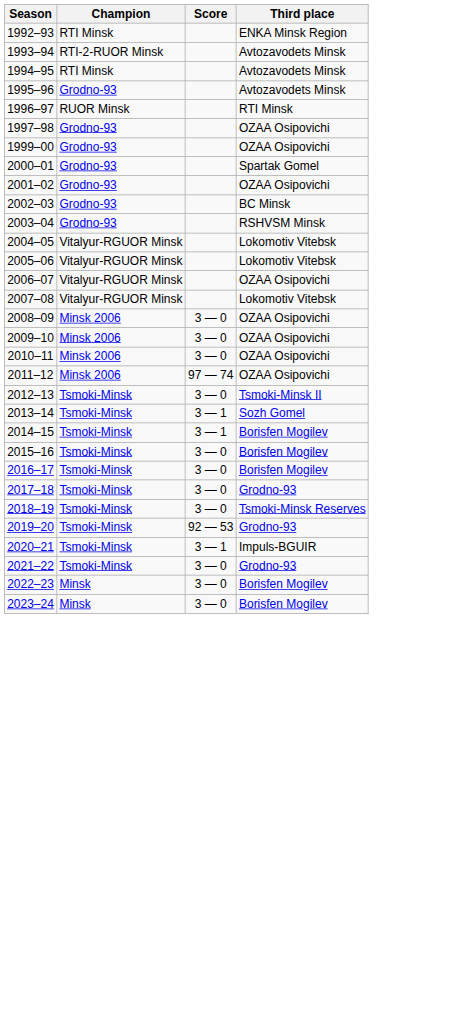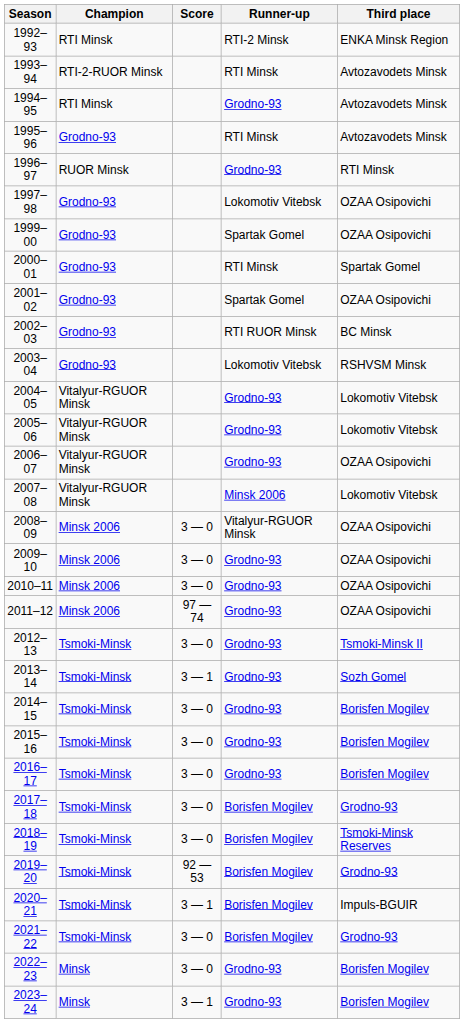+ column: Runner-up | RTI-2 Minsk | RTI Minsk | Grodno-93 | RTI Minsk | Grodno-93 | Lokomotiv Vitebsk | Spartak Gomel | RTI Minsk | Spartak Gomel | RTI RUOR Minsk | Lokomotiv Vitebsk | Grodno-93 | Grodno-93 | Grodno-93 | Minsk 2006 | Vitalyur-RGUOR Minsk | Grodno-93 | Grodno-93 | Grodno-93 | Grodno-93 | Grodno-93 | Grodno-93 | Grodno-93 | Grodno-93 | Borisfen Mogilev | Borisfen Mogilev | Borisfen Mogilev | Borisfen Mogilev | Borisfen Mogilev | Grodno-93 | Grodno-93
2014–15 | Score: 3 — 1 -> 3 — 0
2023–24 | Score: 3 — 0 -> 3 — 1
